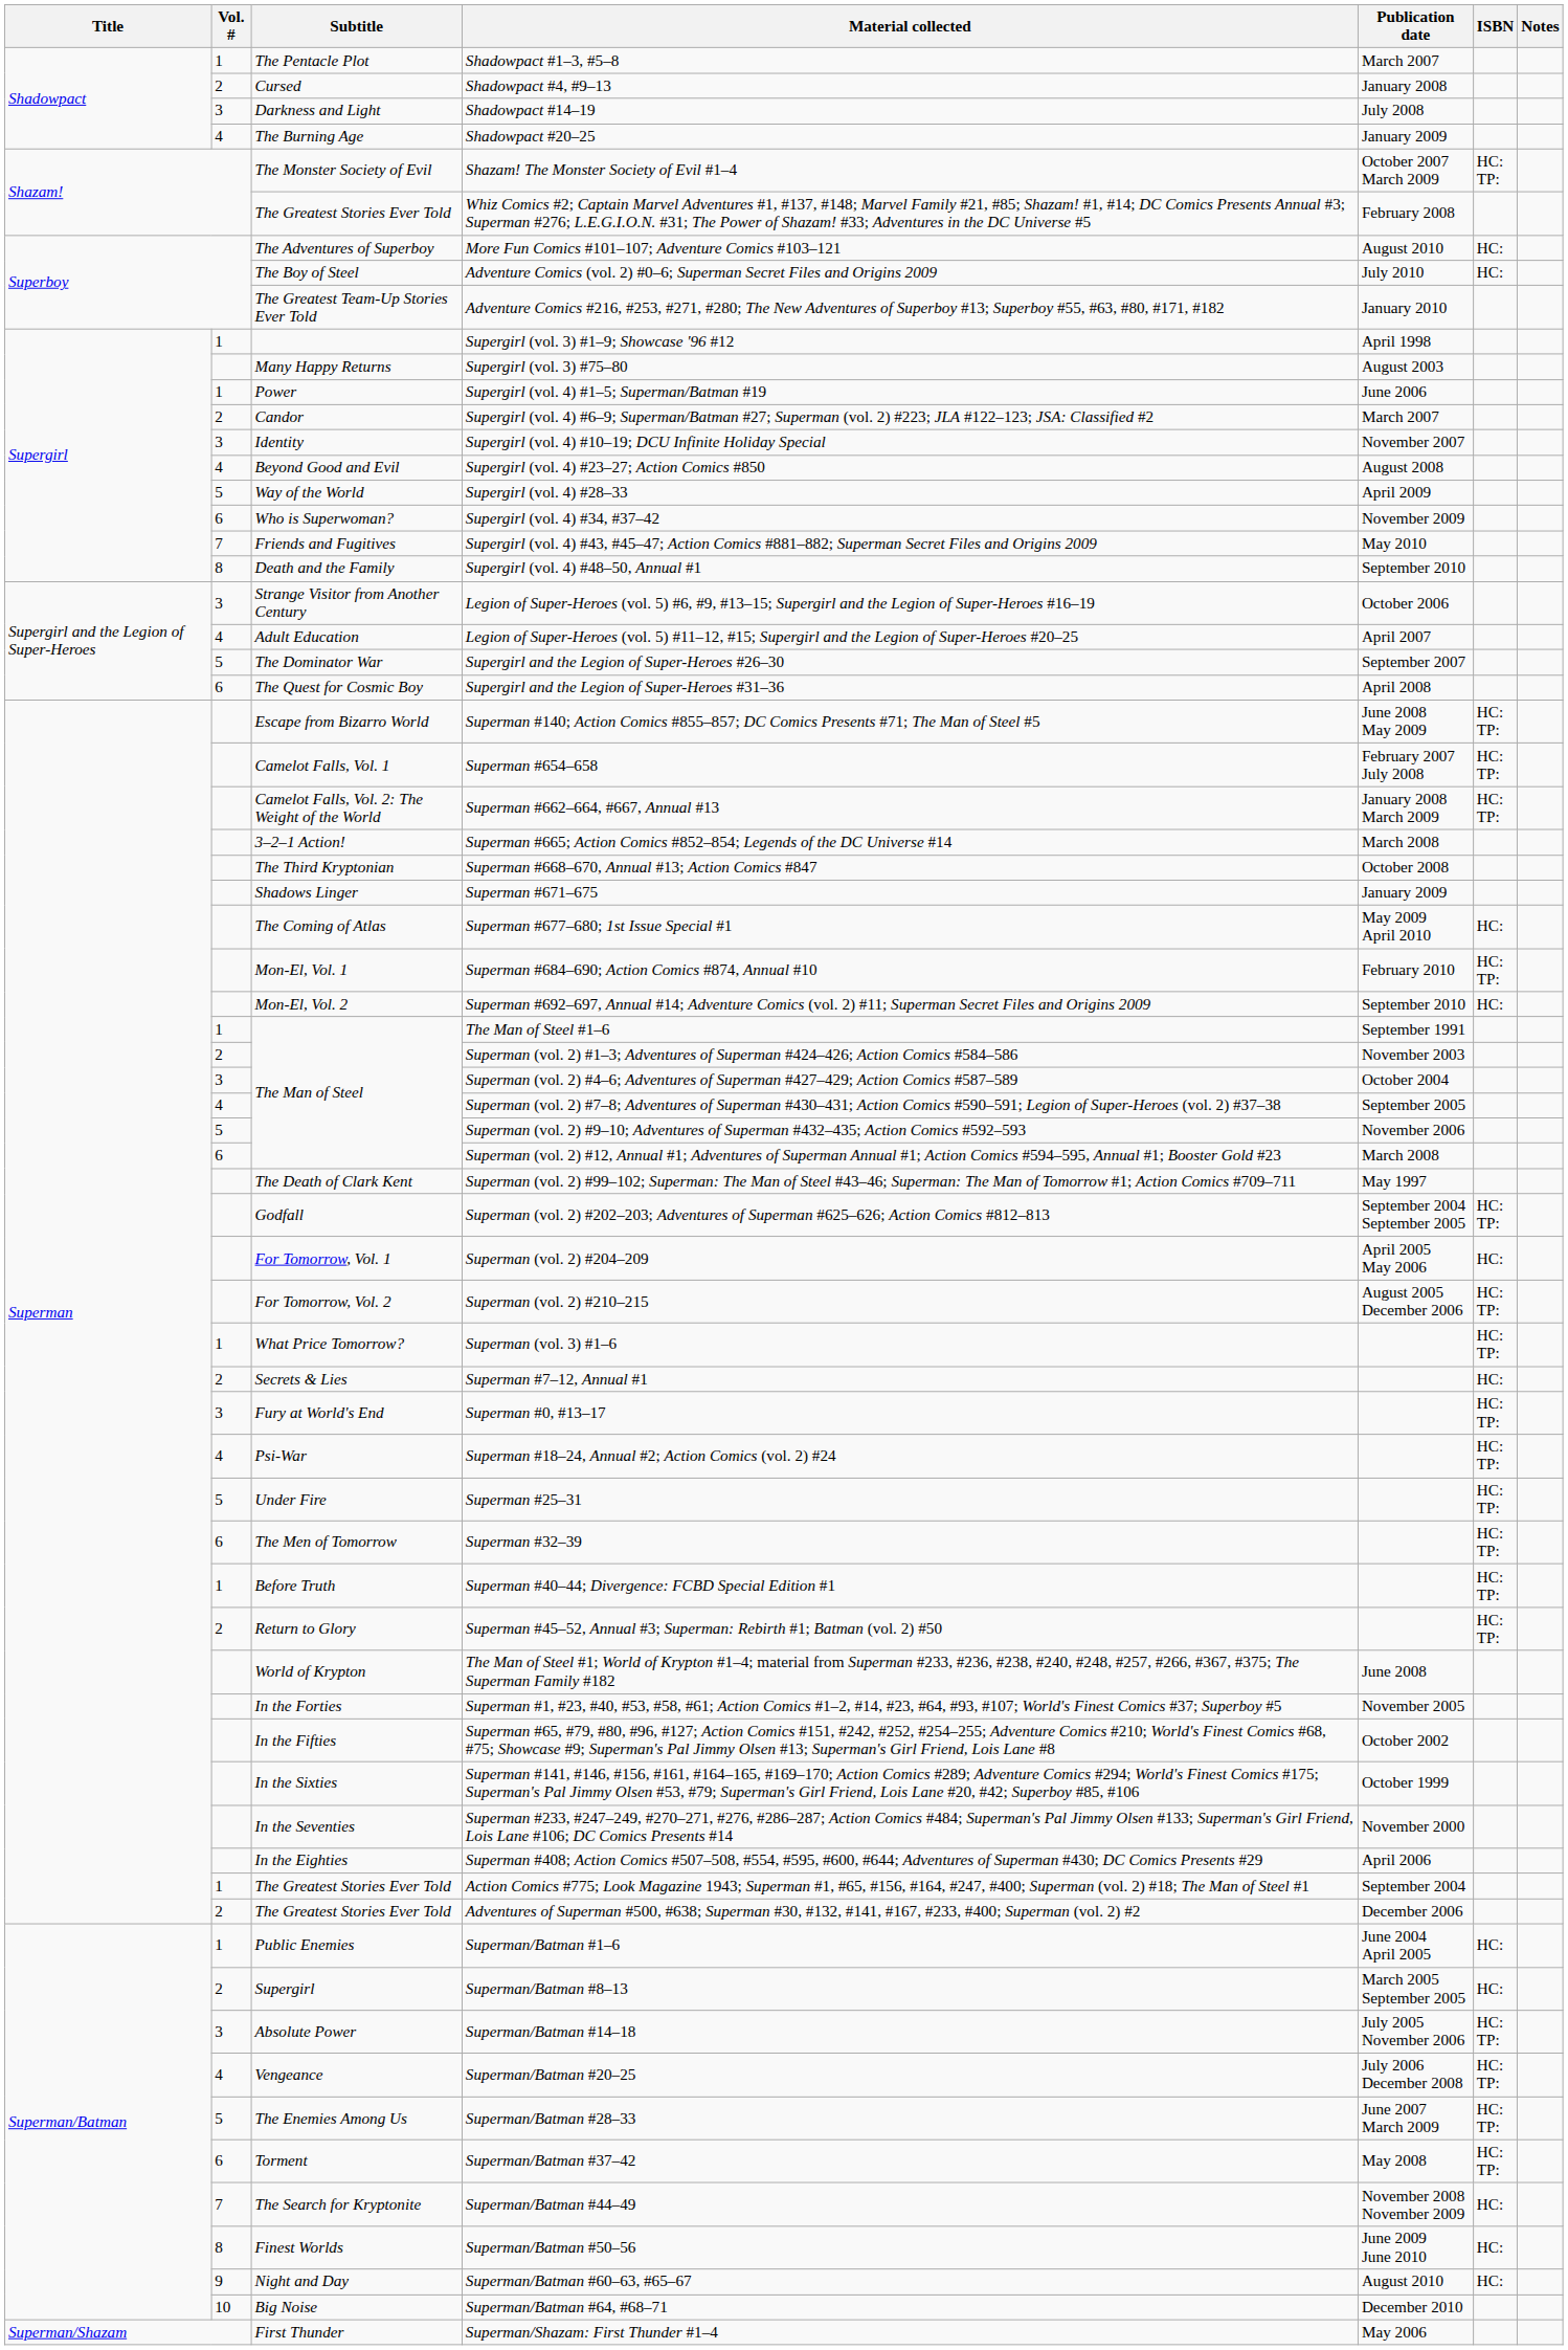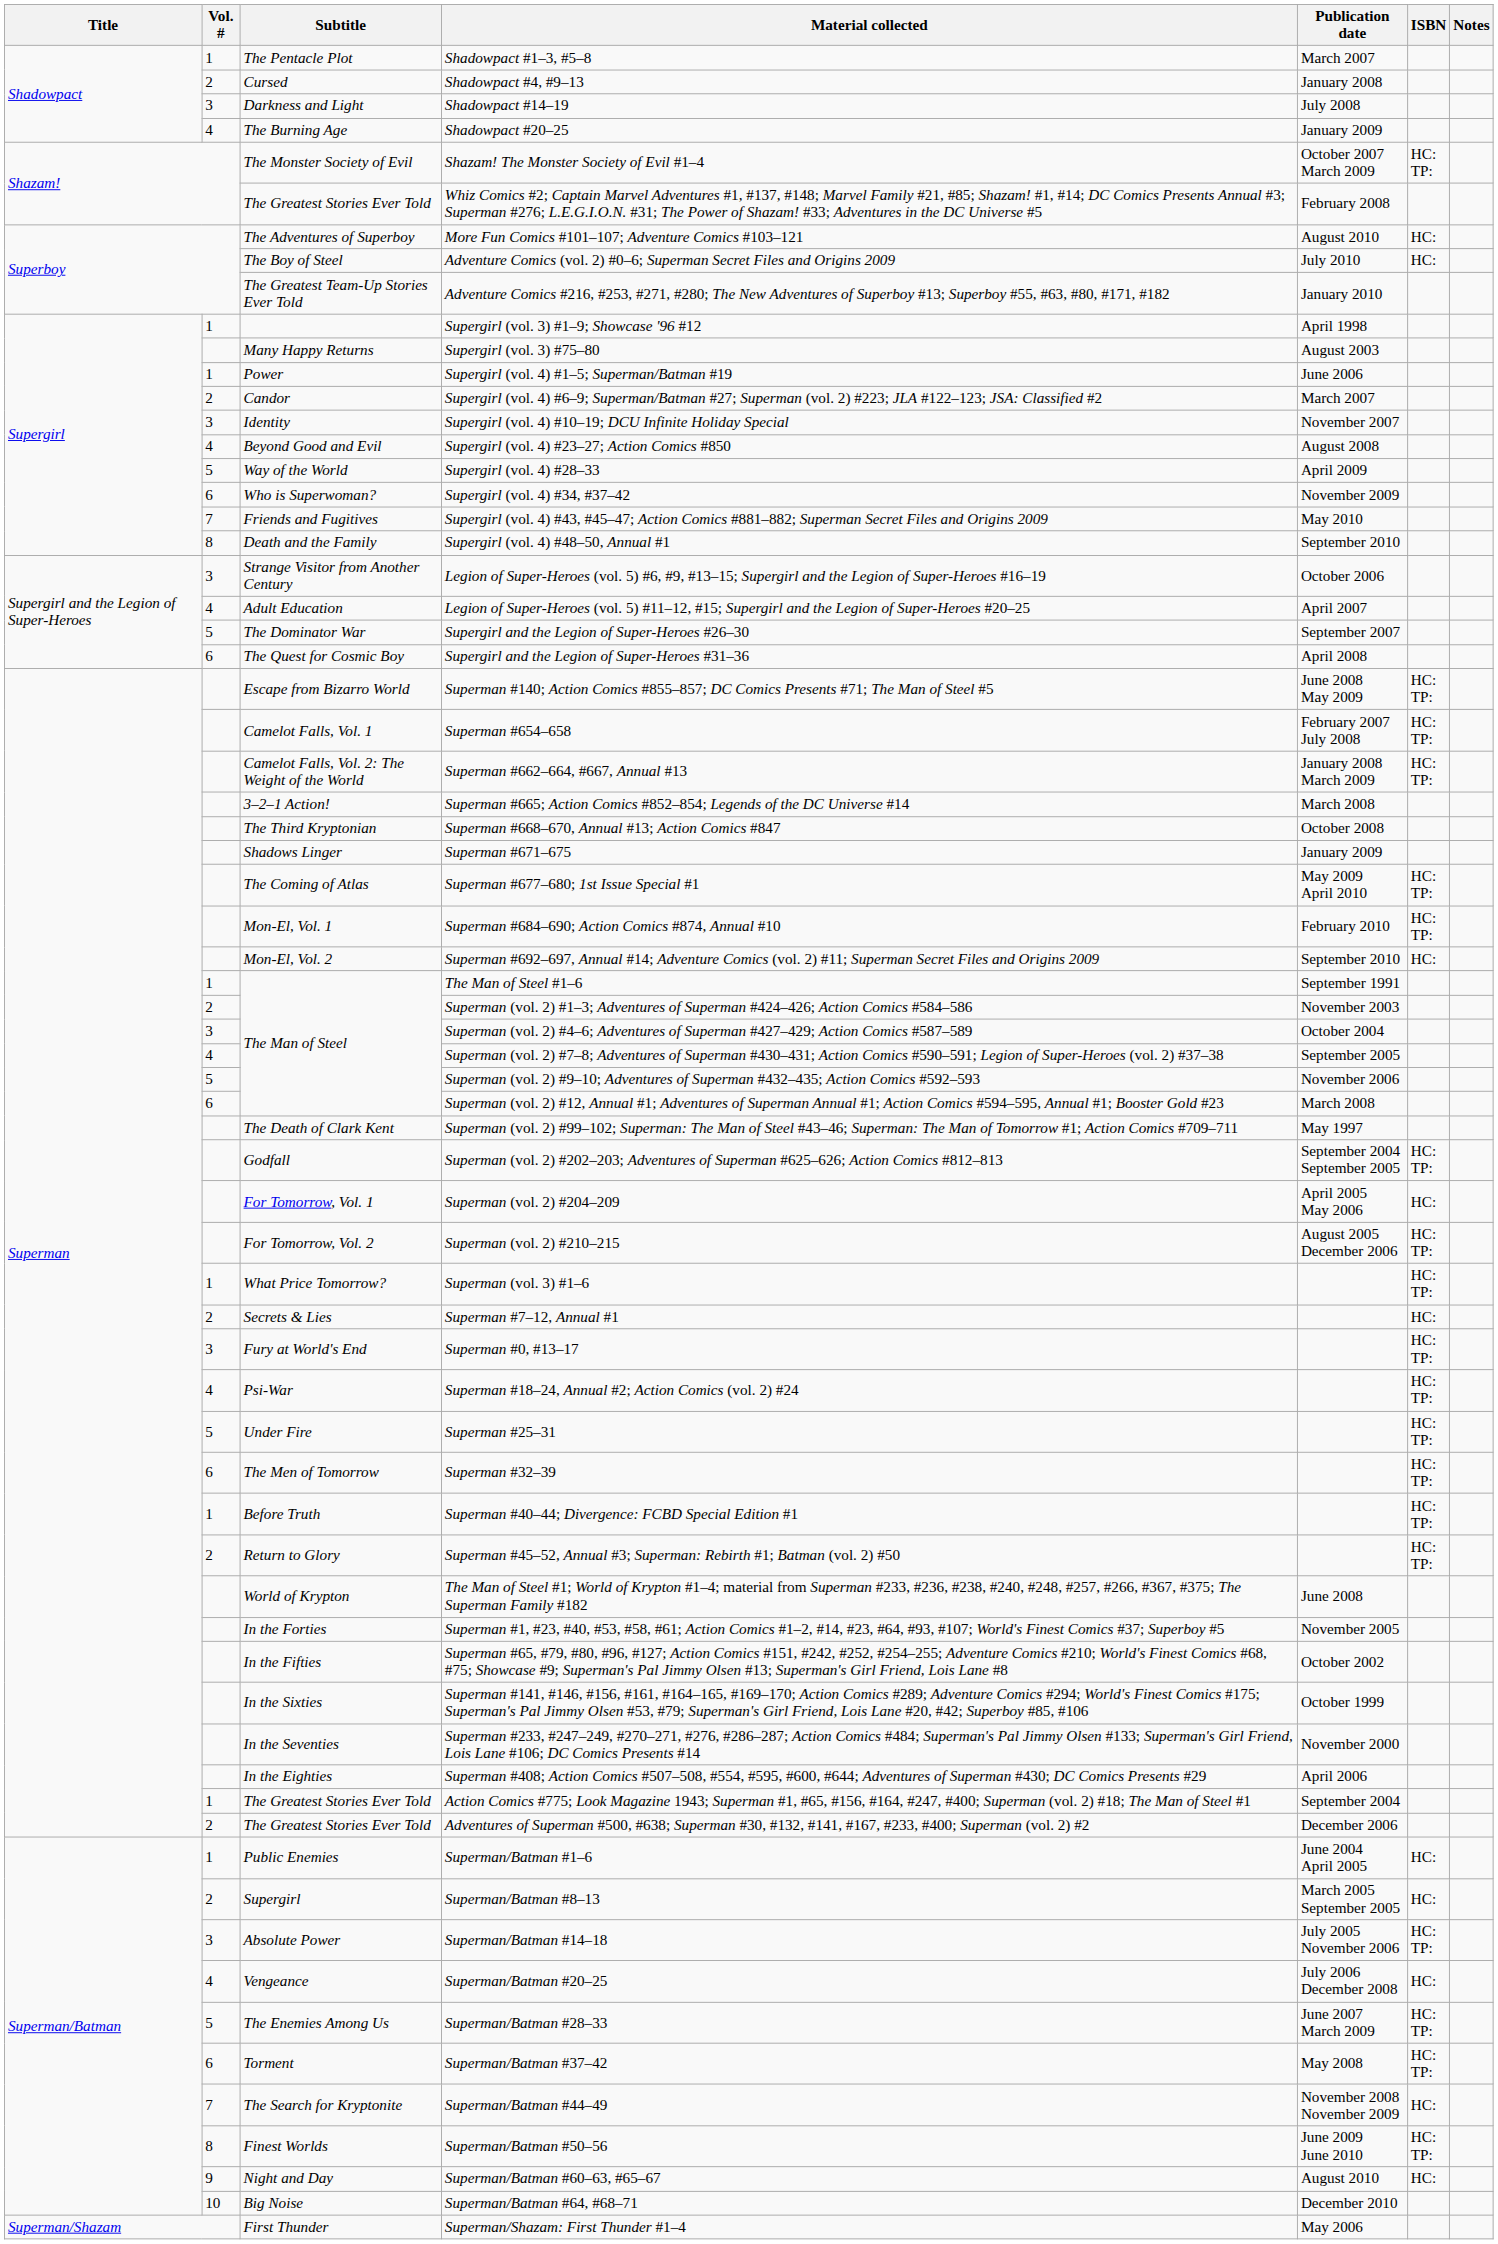Superman #677–680; 1st Issue Special #1 | ISBN: HC: -> HC: TP:
Superman/Batman #20–25 | ISBN: HC: TP: -> HC:
Superman/Batman #50–56 | ISBN: HC: -> HC: TP:
